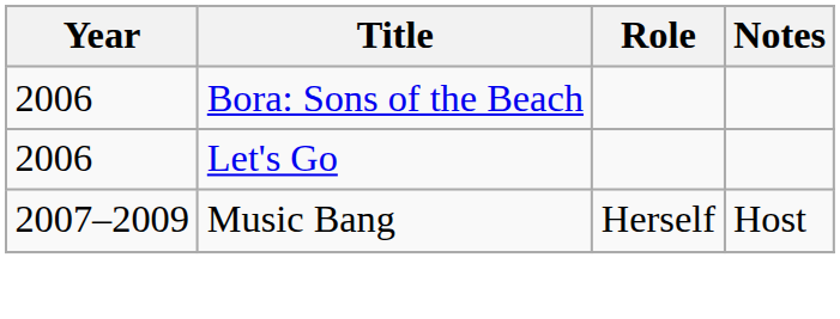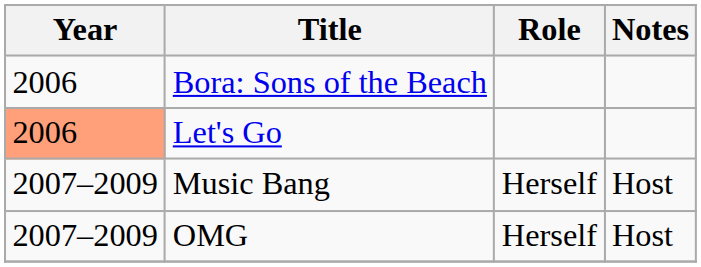Let's Go | Year: no background -> lightsalmon background
+ row: 2007–2009 | OMG | Herself | Host
